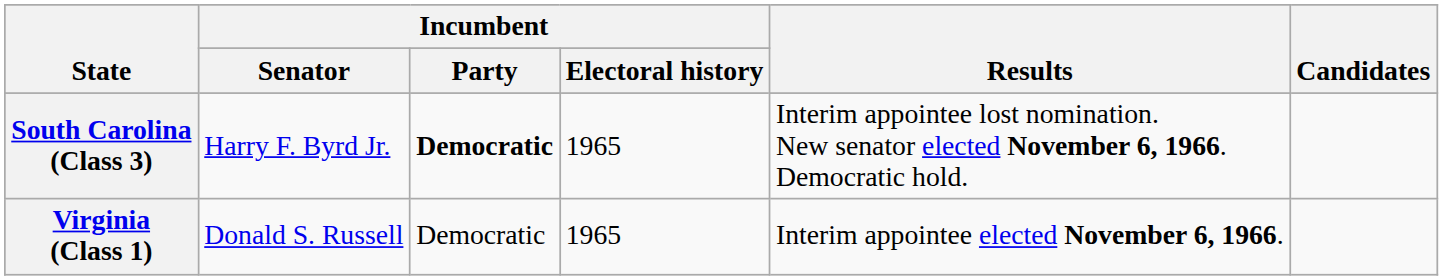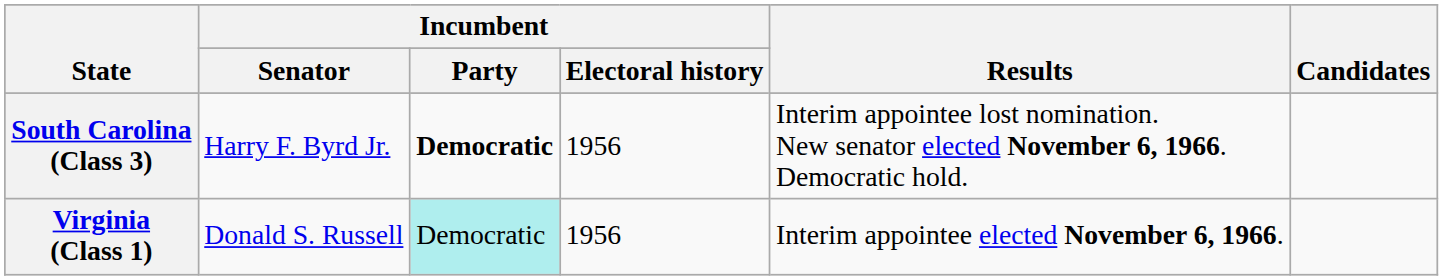South Carolina (Class 3) | Incumbent / Electoral history: 1965 -> 1956
Virginia (Class 1) | Incumbent / Party: no background -> paleturquoise background
Virginia (Class 1) | Incumbent / Electoral history: 1965 -> 1956
